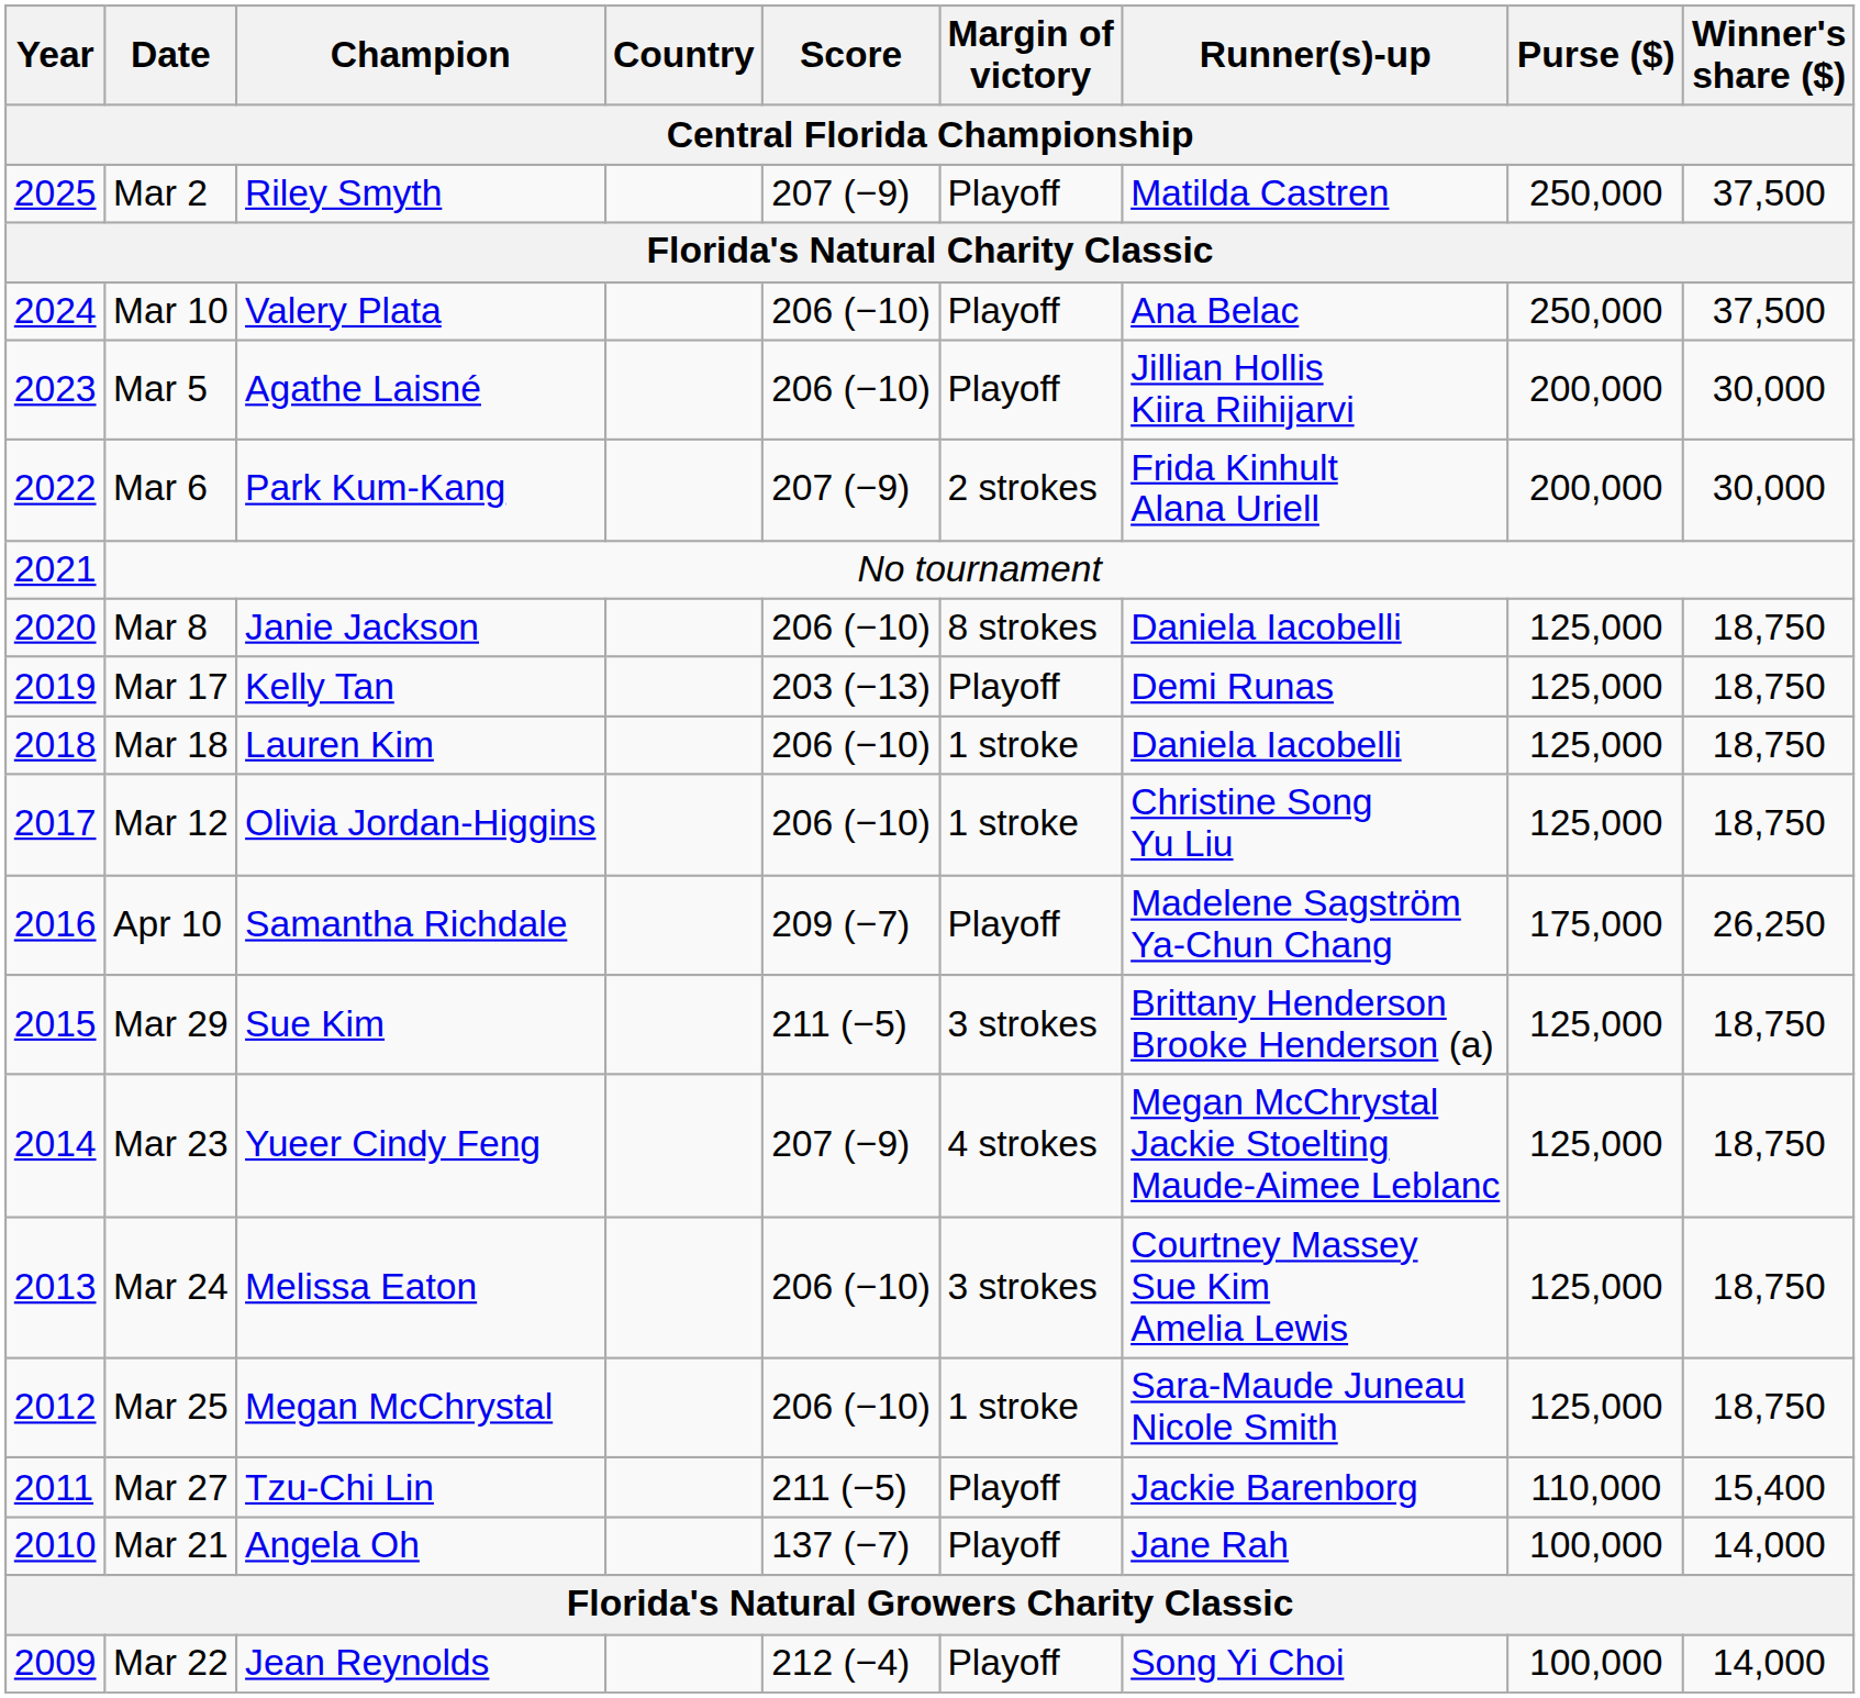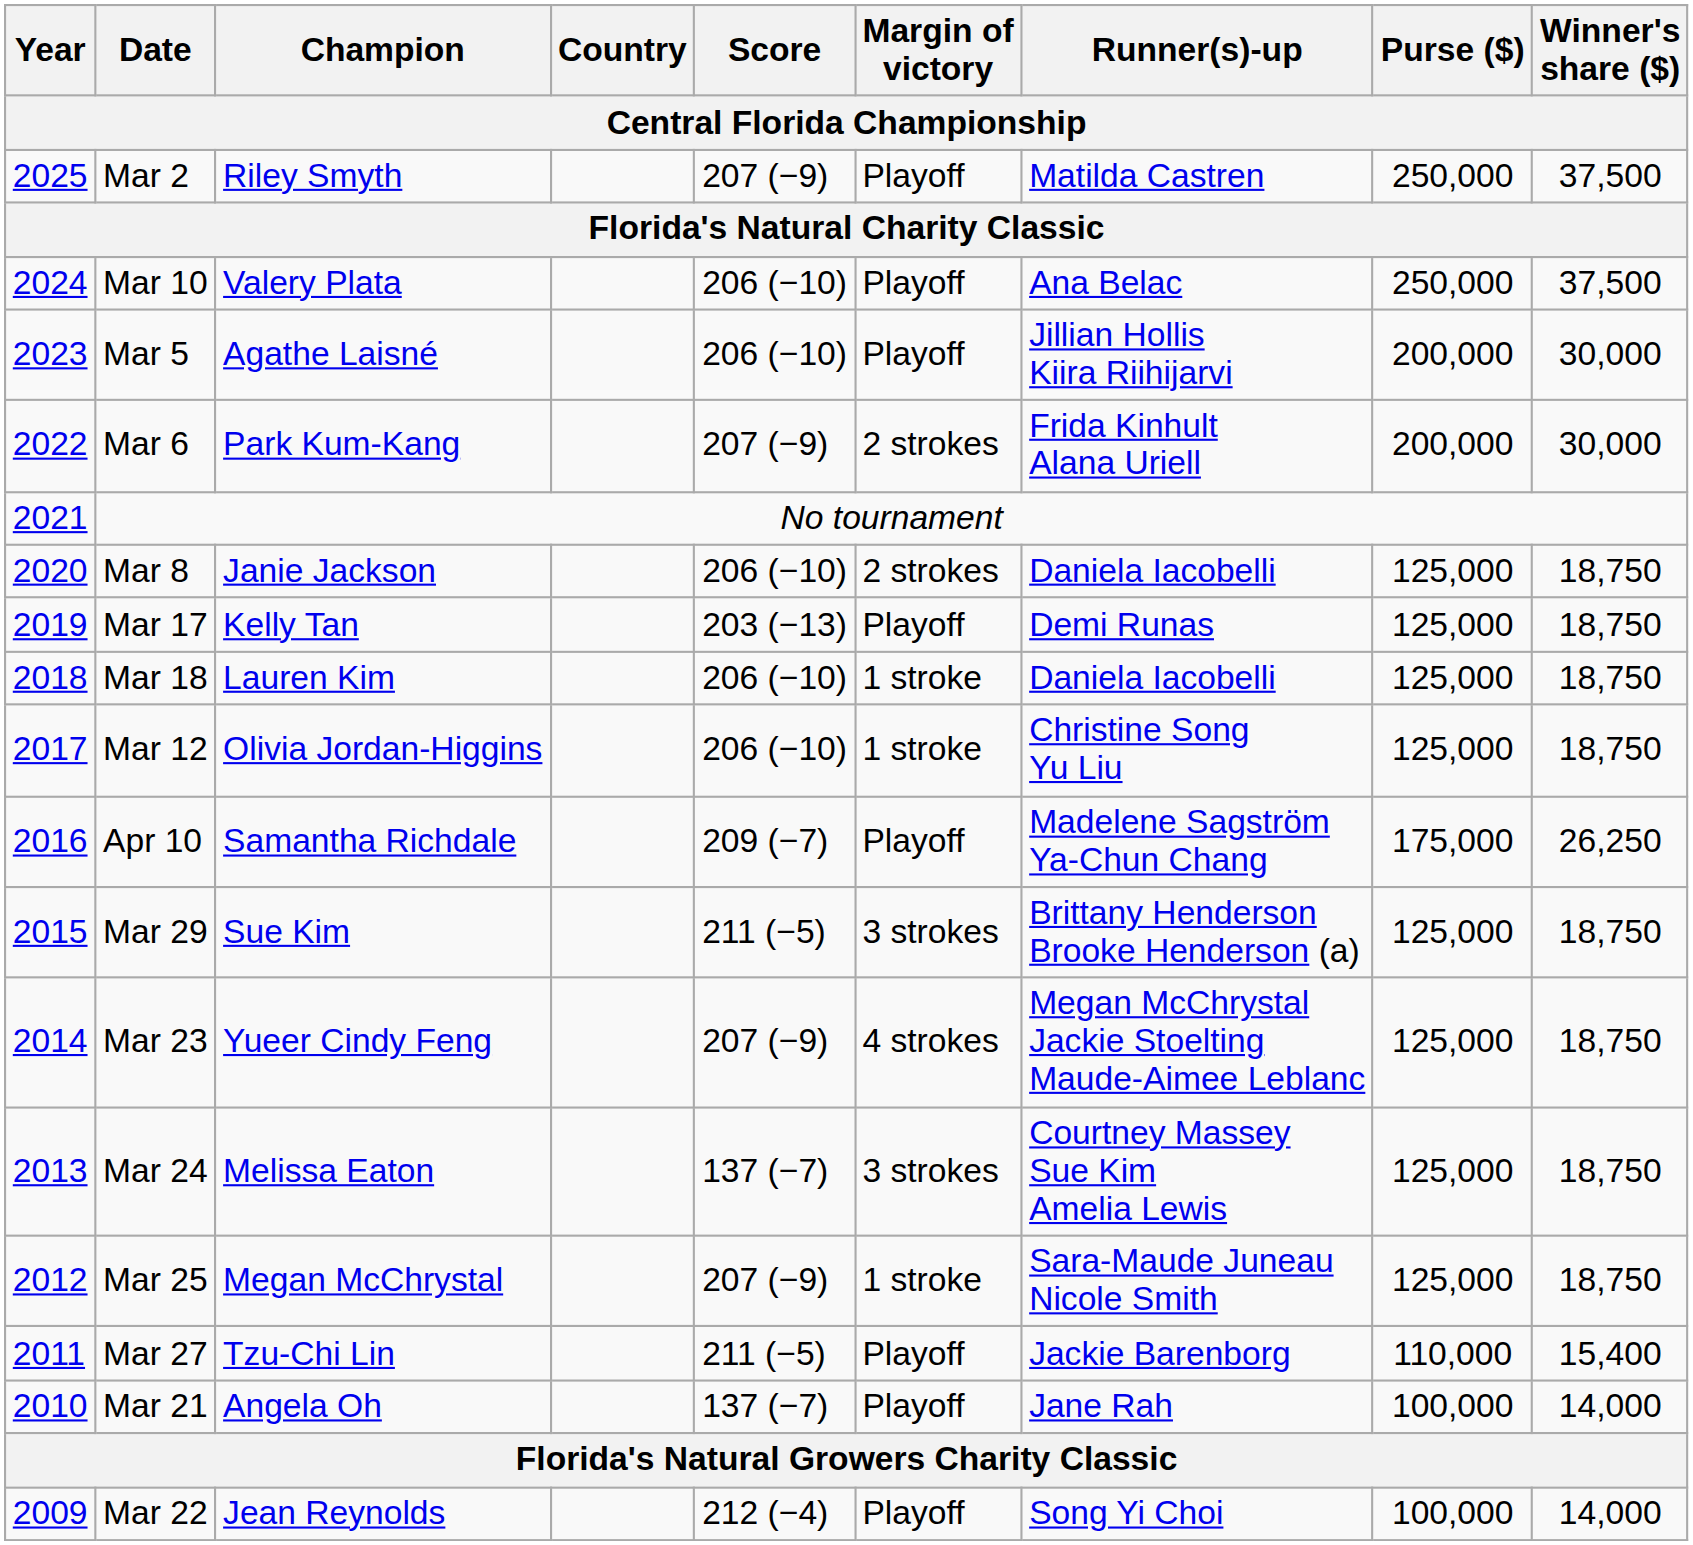Mar 8 | Margin of victory: 8 strokes -> 2 strokes
Mar 24 | Score: 206 (−10) -> 137 (−7)
Mar 25 | Score: 206 (−10) -> 207 (−9)
